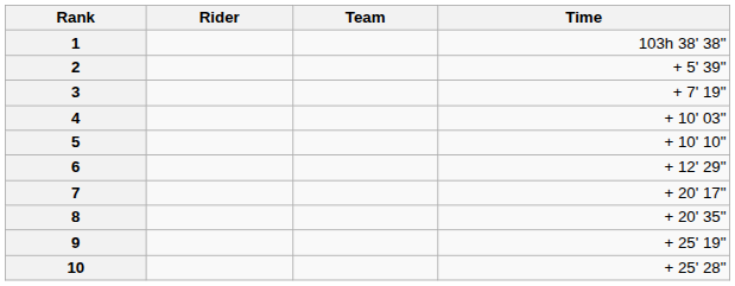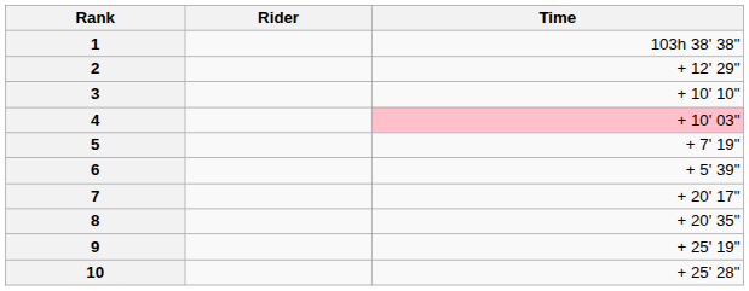- column: Team
2 | Time: + 5' 39" -> + 12' 29"
3 | Time: + 7' 19" -> + 10' 10"
4 | Time: no background -> pink background
5 | Time: + 10' 10" -> + 7' 19"
6 | Time: + 12' 29" -> + 5' 39"
